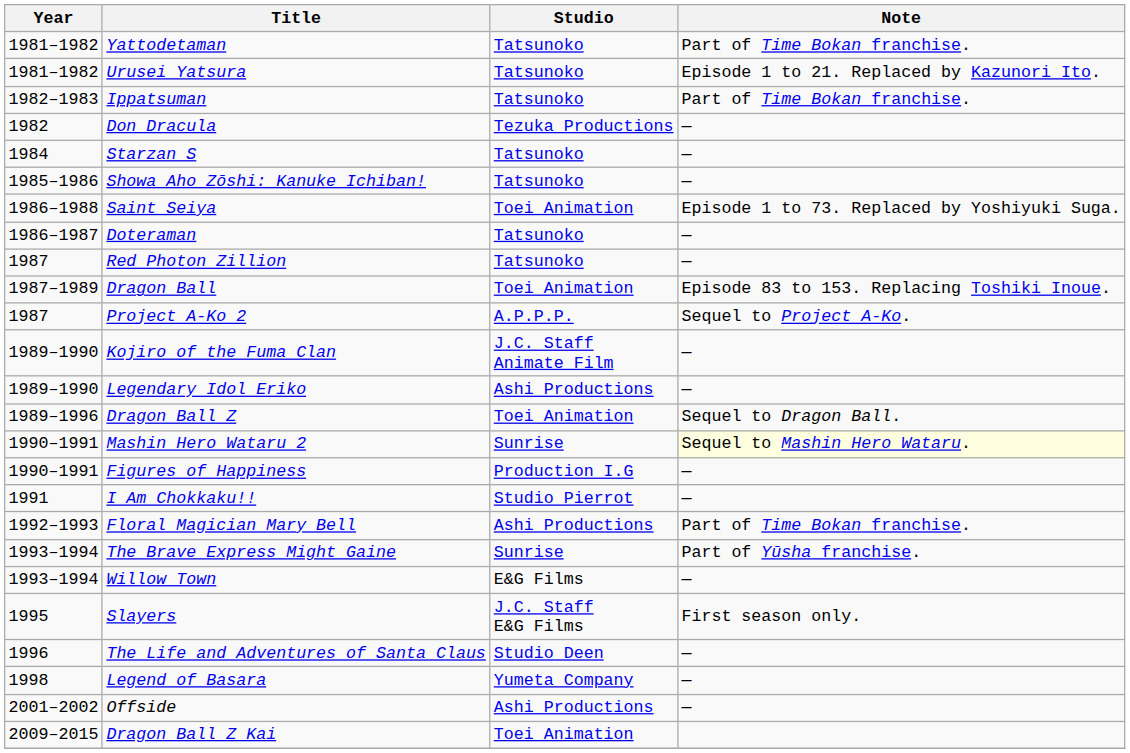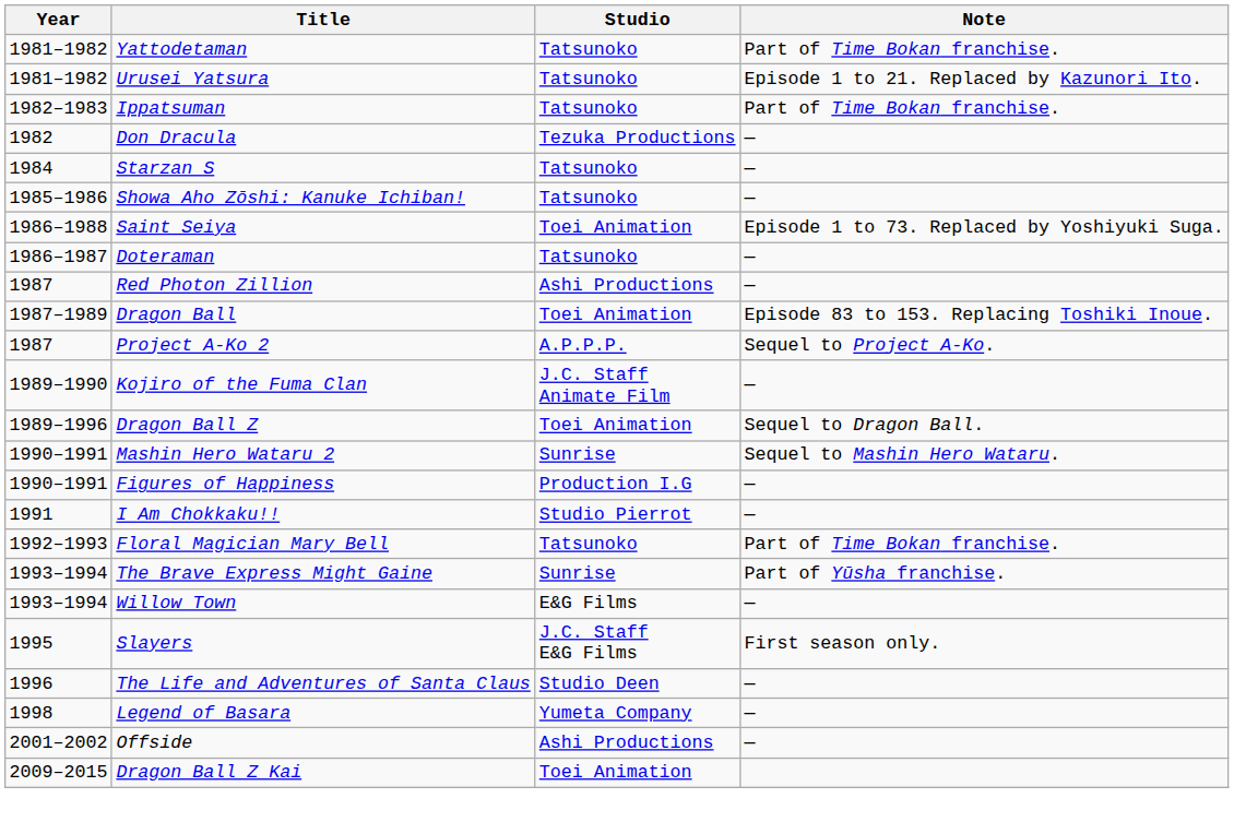Red Photon Zillion | Studio: Tatsunoko -> Ashi Productions
- row: 1989–1990 | Legendary Idol Eriko | Ashi Productions | —
Mashin Hero Wataru 2 | Note: lightyellow background -> no background
Floral Magician Mary Bell | Studio: Ashi Productions -> Tatsunoko
